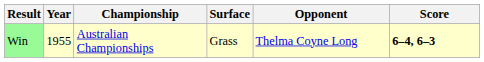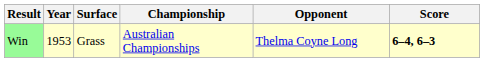columns swapped: Championship <-> Surface
Win | Year: 1955 -> 1953
